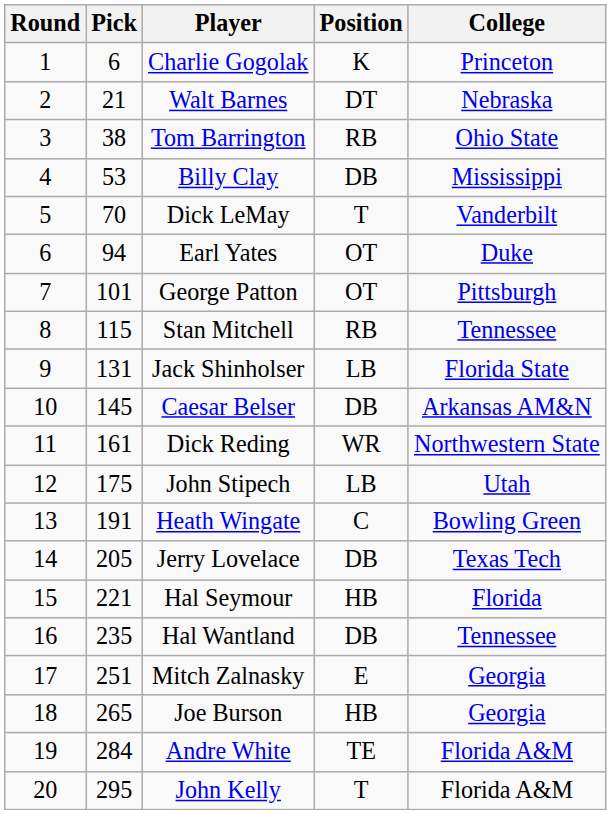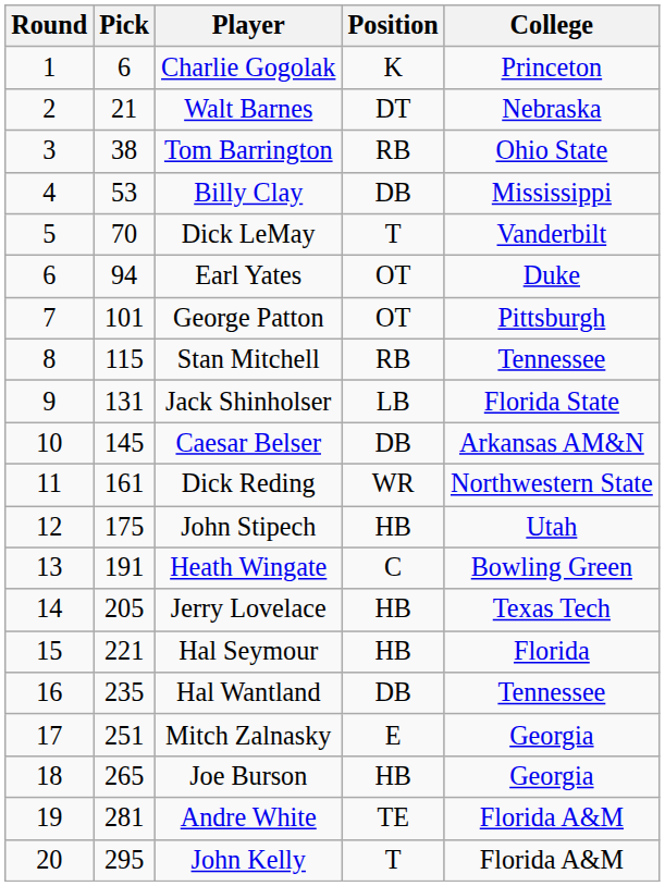John Stipech | Position: LB -> HB
Jerry Lovelace | Position: DB -> HB
Andre White | Pick: 284 -> 281
